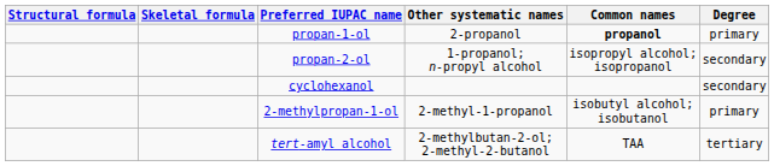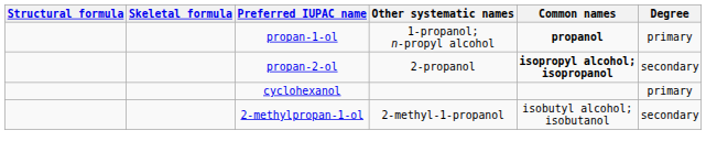propan-1-ol | Other systematic names: 2-propanol -> 1-propanol; n-propyl alcohol
propan-2-ol | Other systematic names: 1-propanol; n-propyl alcohol -> 2-propanol
propan-2-ol | Common names: normal -> bold
cyclohexanol | Degree: secondary -> primary
2-methylpropan-1-ol | Degree: primary -> secondary
- row: tert-amyl alcohol | 2-methylbutan-2-ol; 2-methyl-2-butanol | TAA | tertiary
